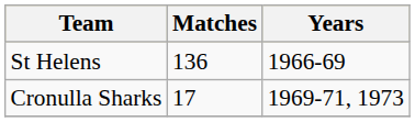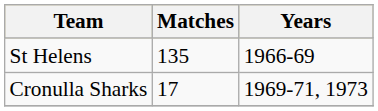St Helens | Matches: 136 -> 135
